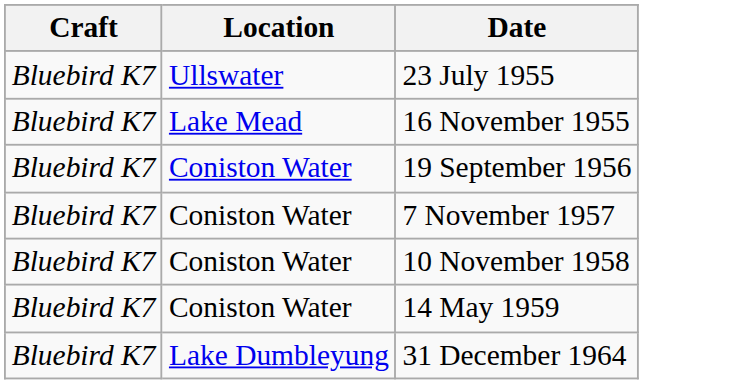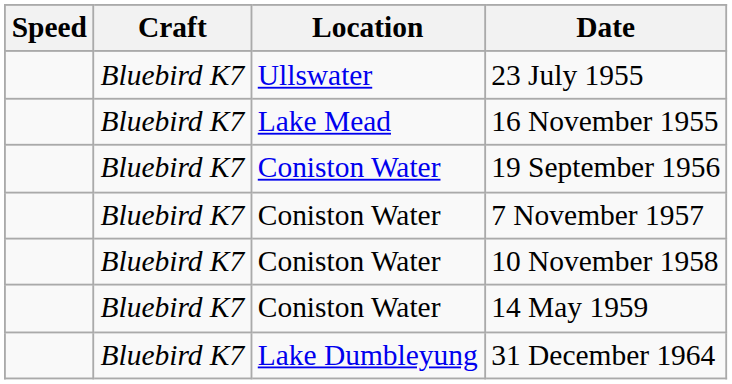+ column: Speed
